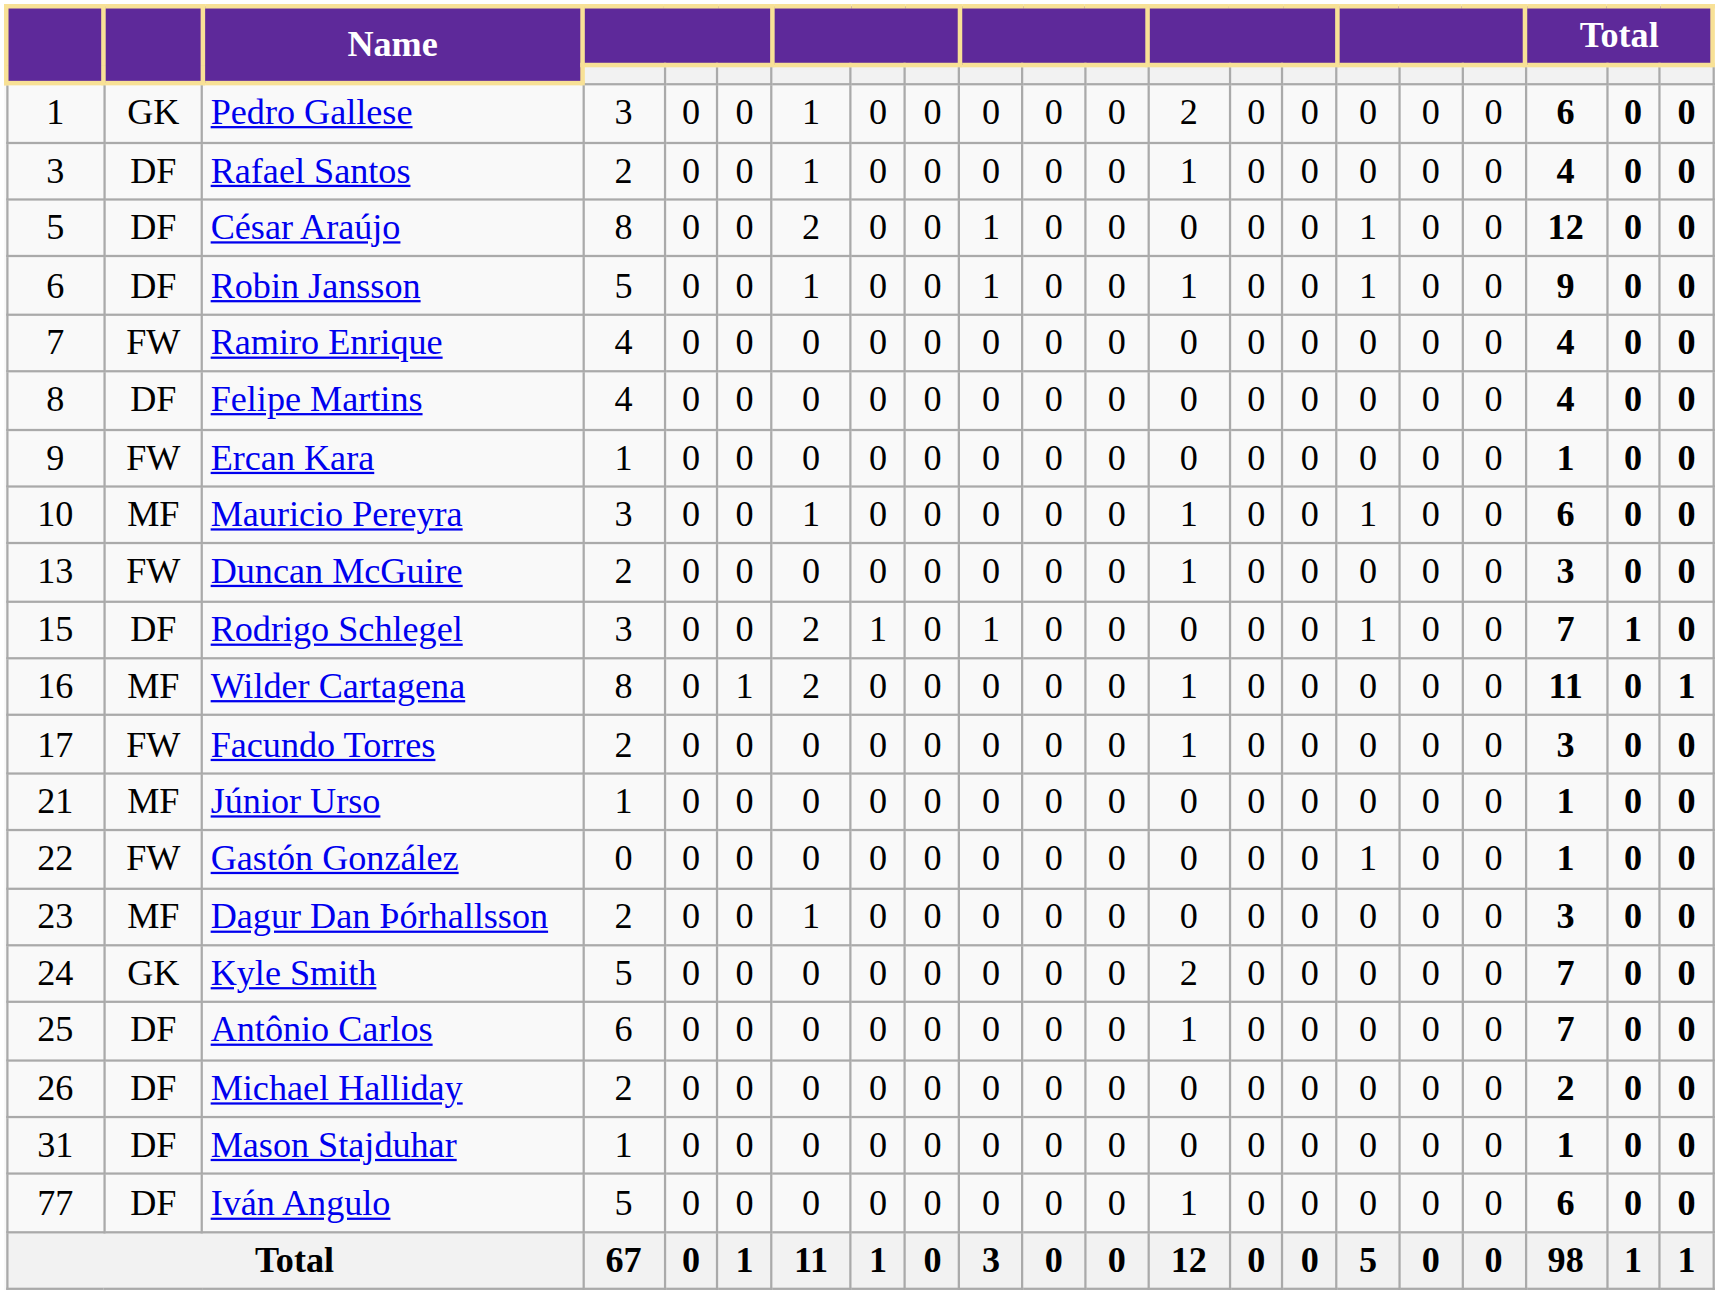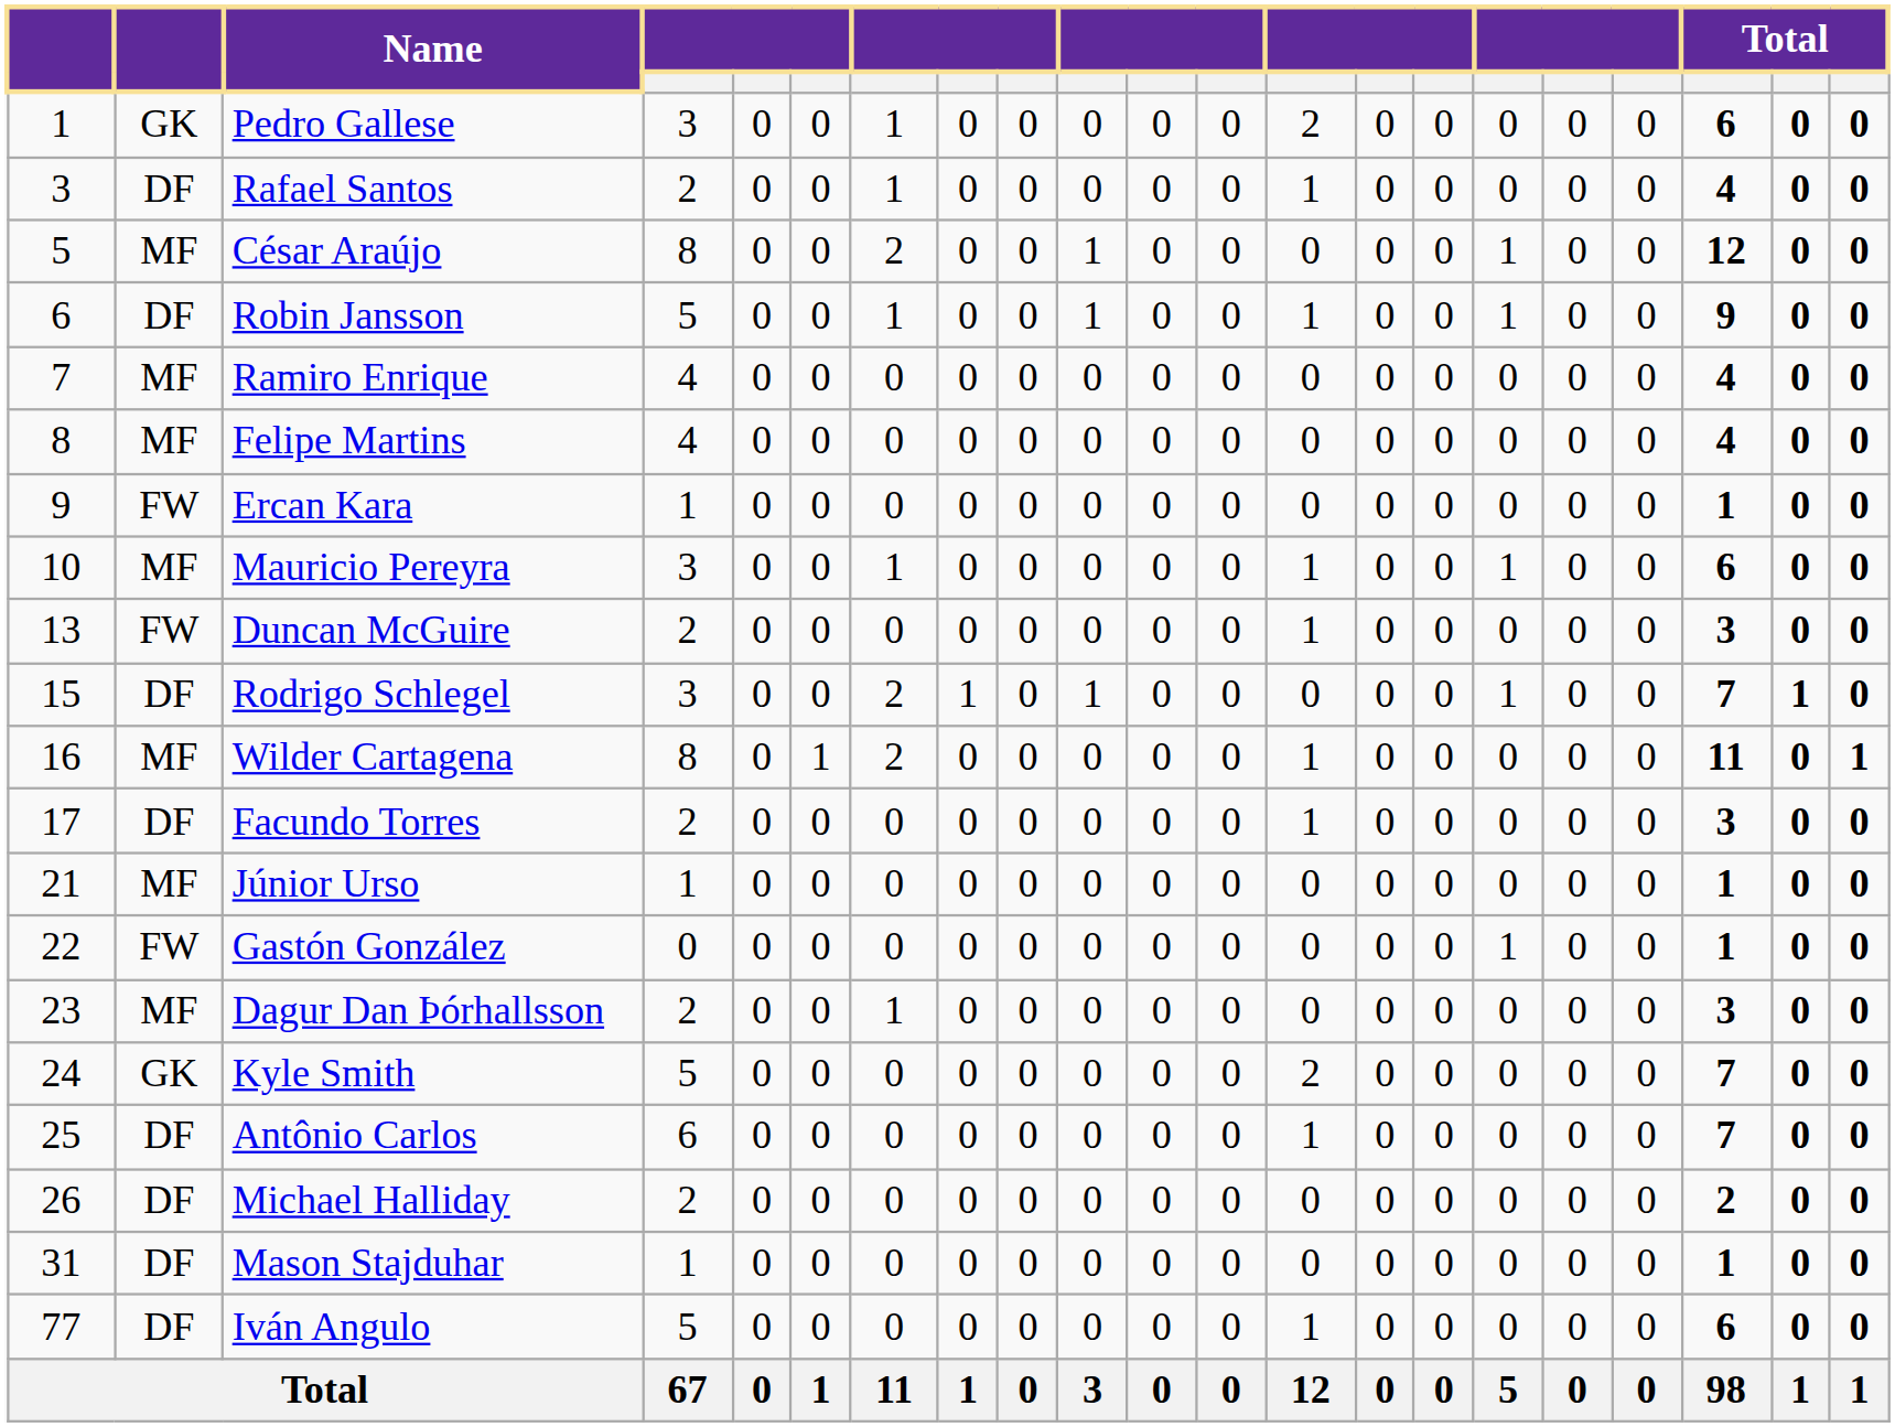César Araújo | column 2: DF -> MF
Ramiro Enrique | column 2: FW -> MF
Felipe Martins | column 2: DF -> MF
Facundo Torres | column 2: FW -> DF
